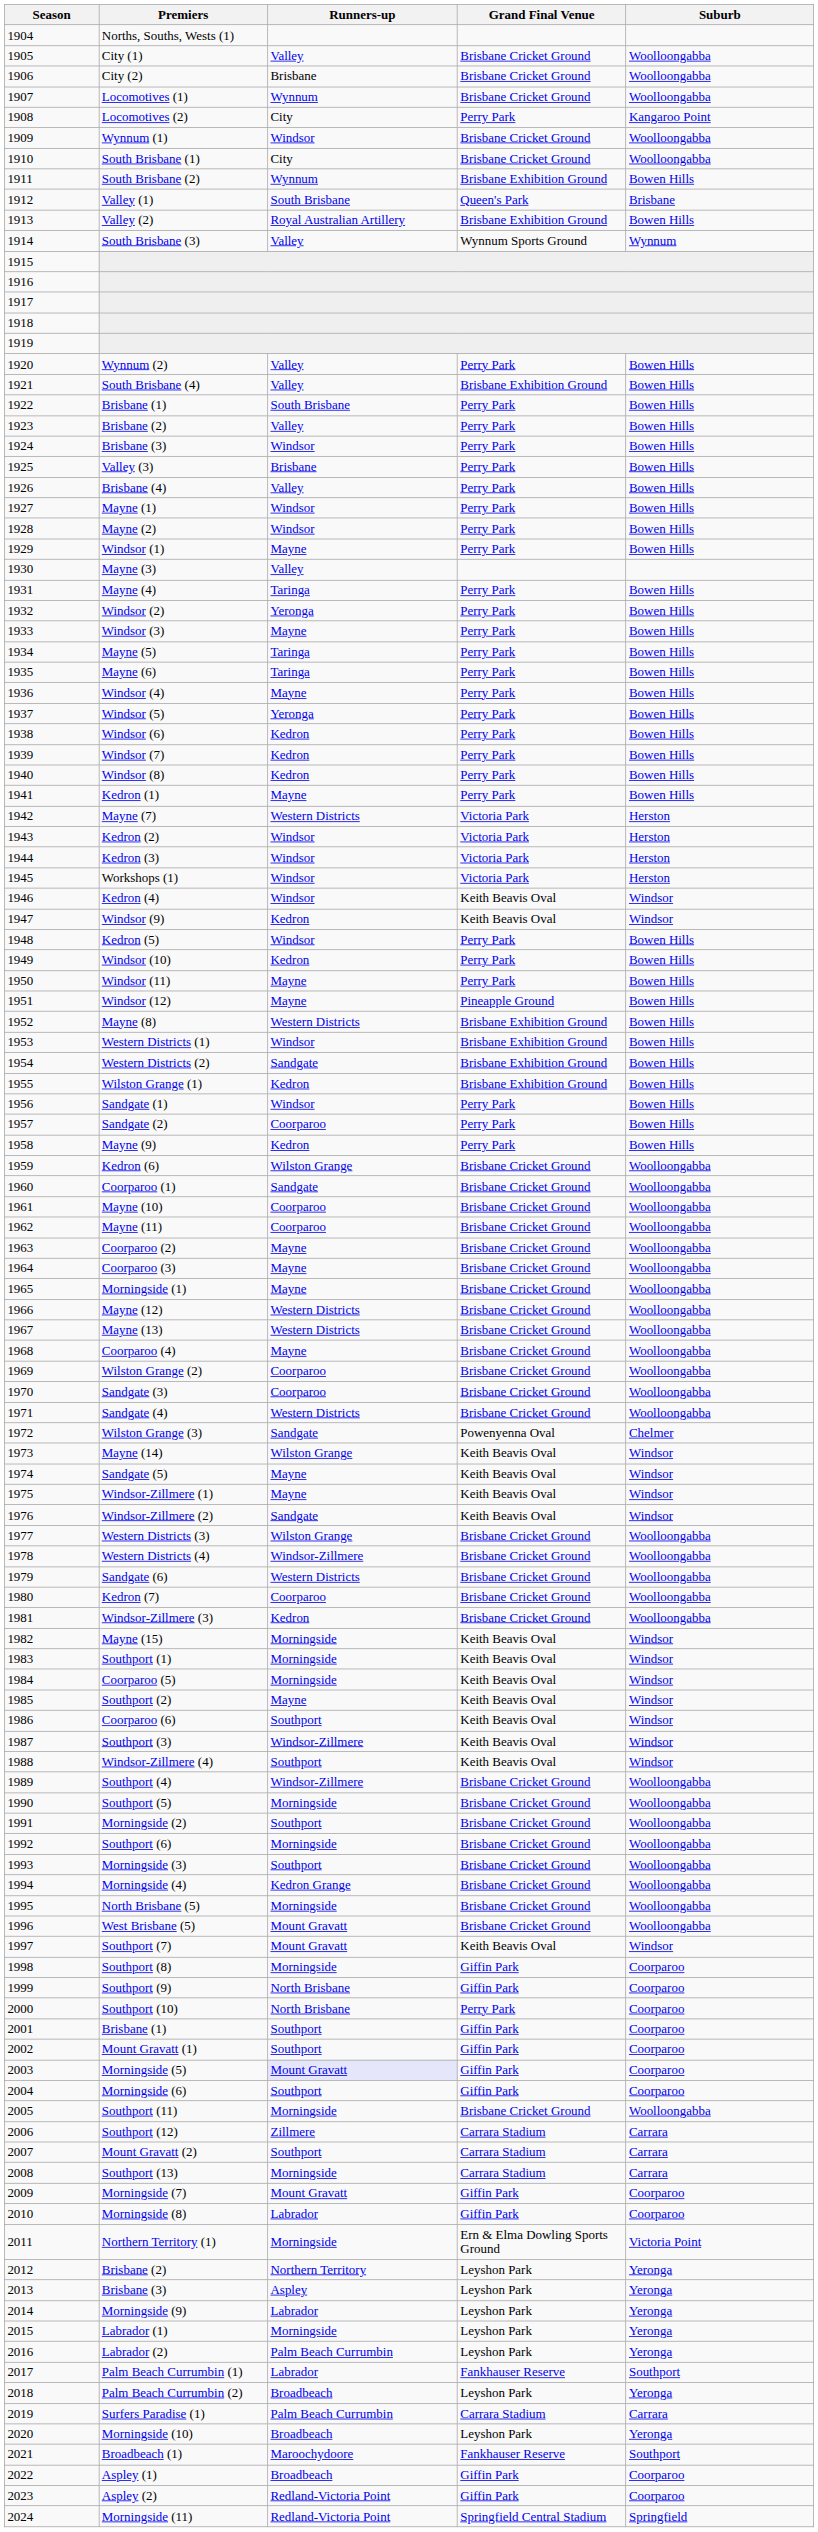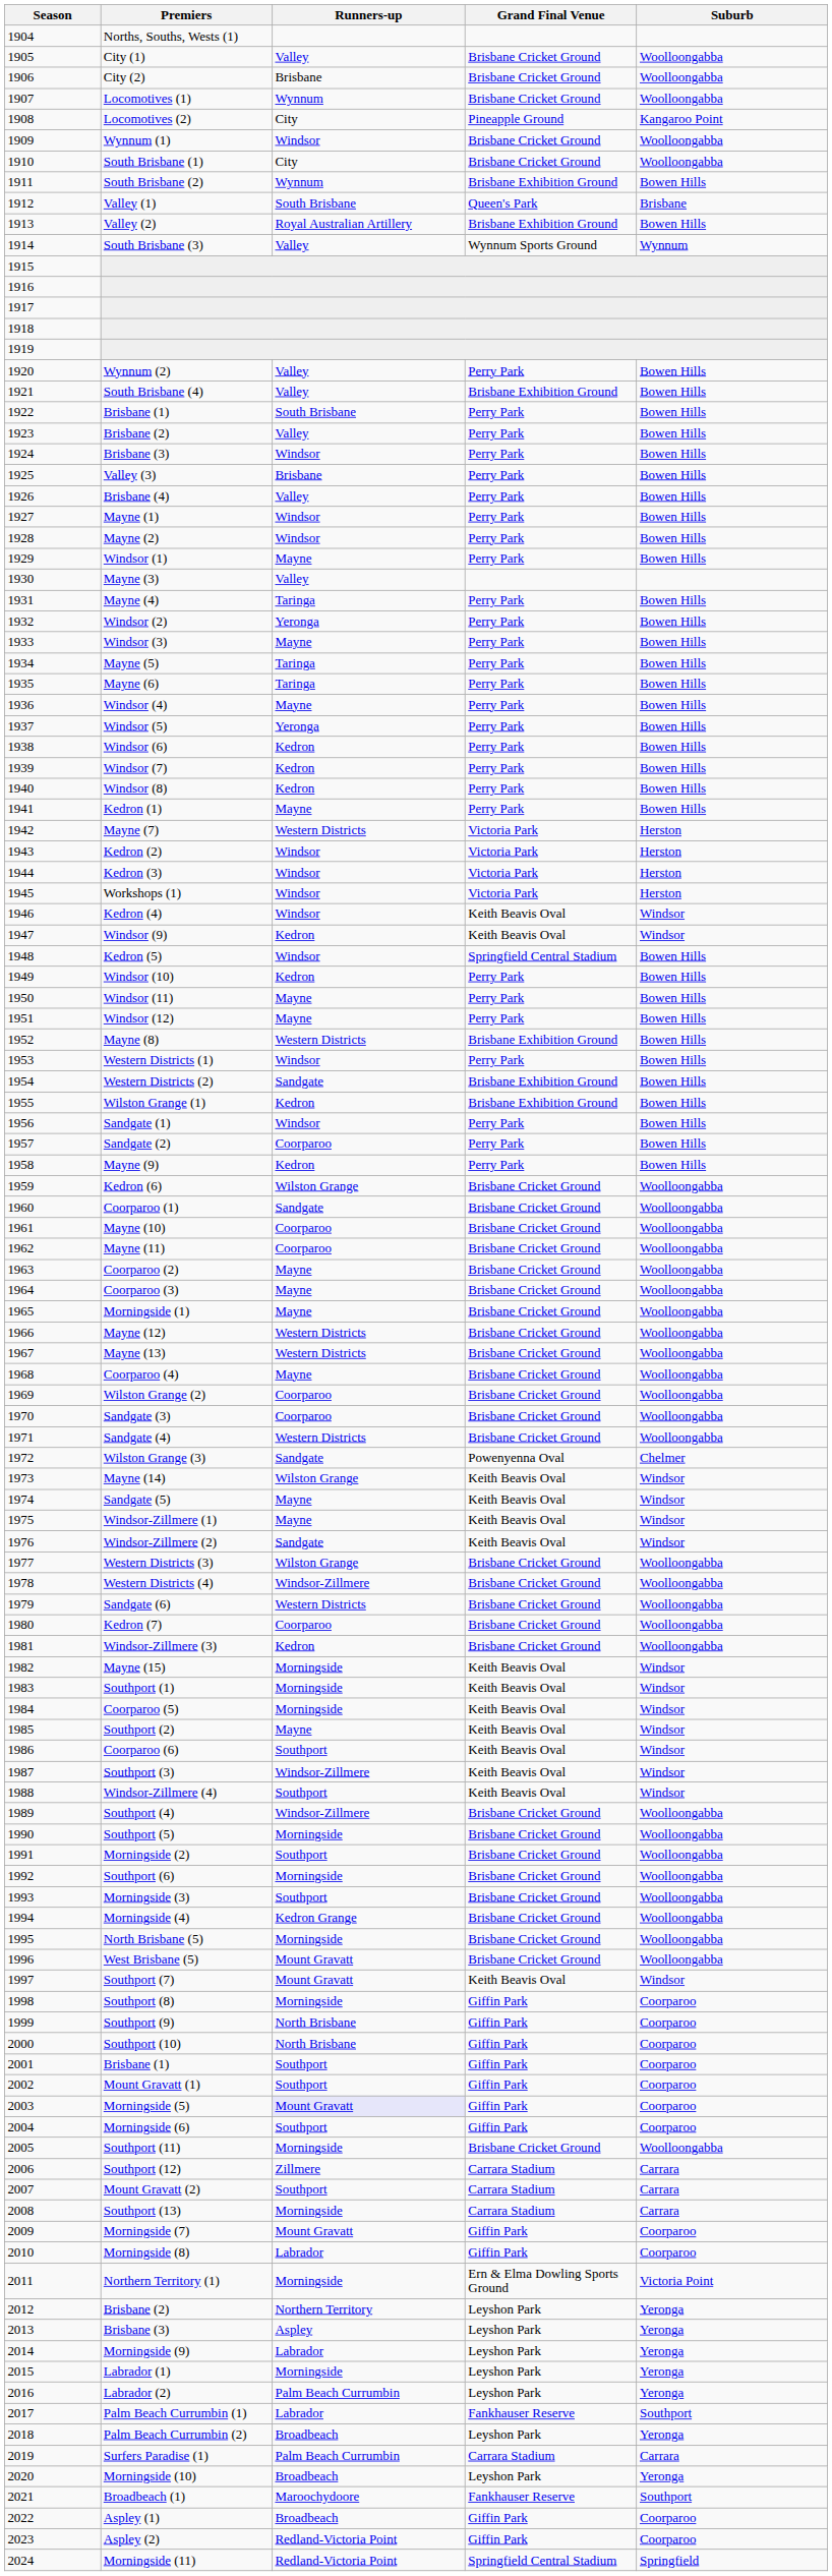Locomotives (2) | Grand Final Venue: Perry Park -> Pineapple Ground
Kedron (5) | Grand Final Venue: Perry Park -> Springfield Central Stadium
Windsor (12) | Grand Final Venue: Pineapple Ground -> Perry Park
Western Districts (1) | Grand Final Venue: Brisbane Exhibition Ground -> Perry Park
Southport (10) | Grand Final Venue: Perry Park -> Giffin Park
